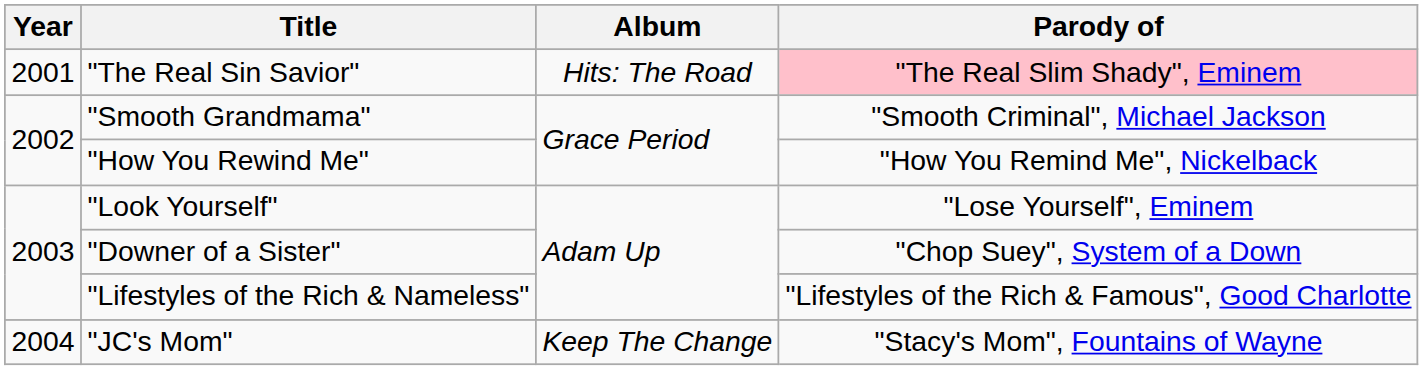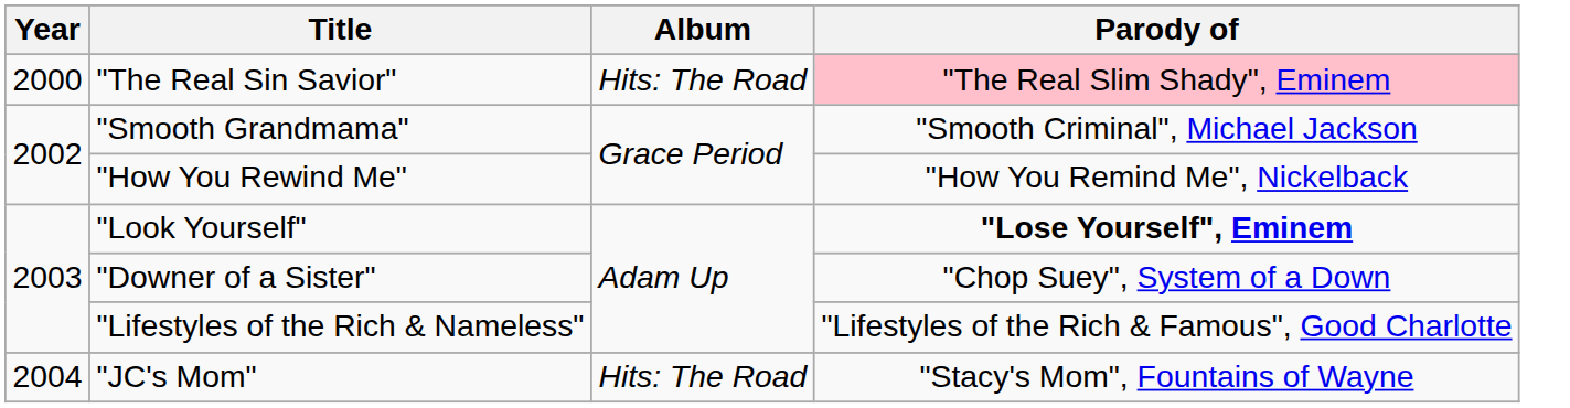"The Real Sin Savior" | Year: 2001 -> 2000
"Look Yourself" | Parody of: normal -> bold
"JC's Mom" | Album: Keep The Change -> Hits: The Road
